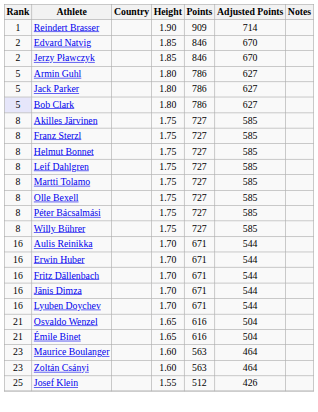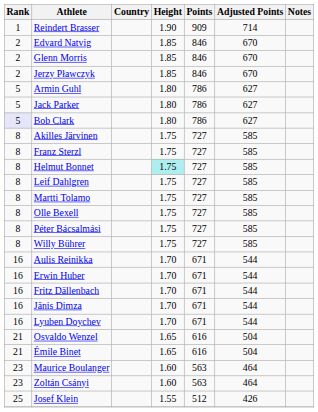+ row: 2 | Glenn Morris | 1.85 | 846 | 670
Helmut Bonnet | Height: no background -> paleturquoise background
